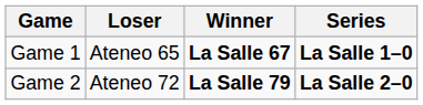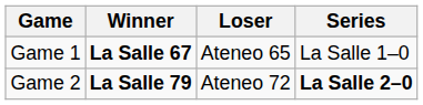columns swapped: Winner <-> Loser
Game 1 | Series: bold -> normal
